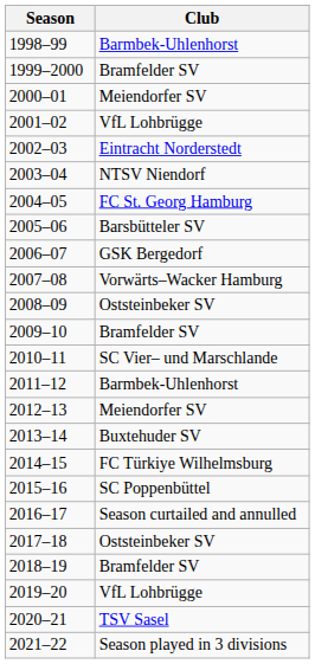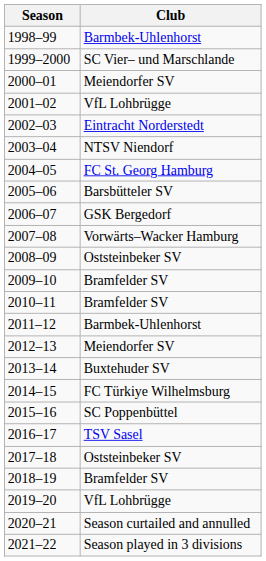1999–2000 | Club: Bramfelder SV -> SC Vier– und Marschlande
2010–11 | Club: SC Vier– und Marschlande -> Bramfelder SV
2016–17 | Club: Season curtailed and annulled -> TSV Sasel
2020–21 | Club: TSV Sasel -> Season curtailed and annulled
